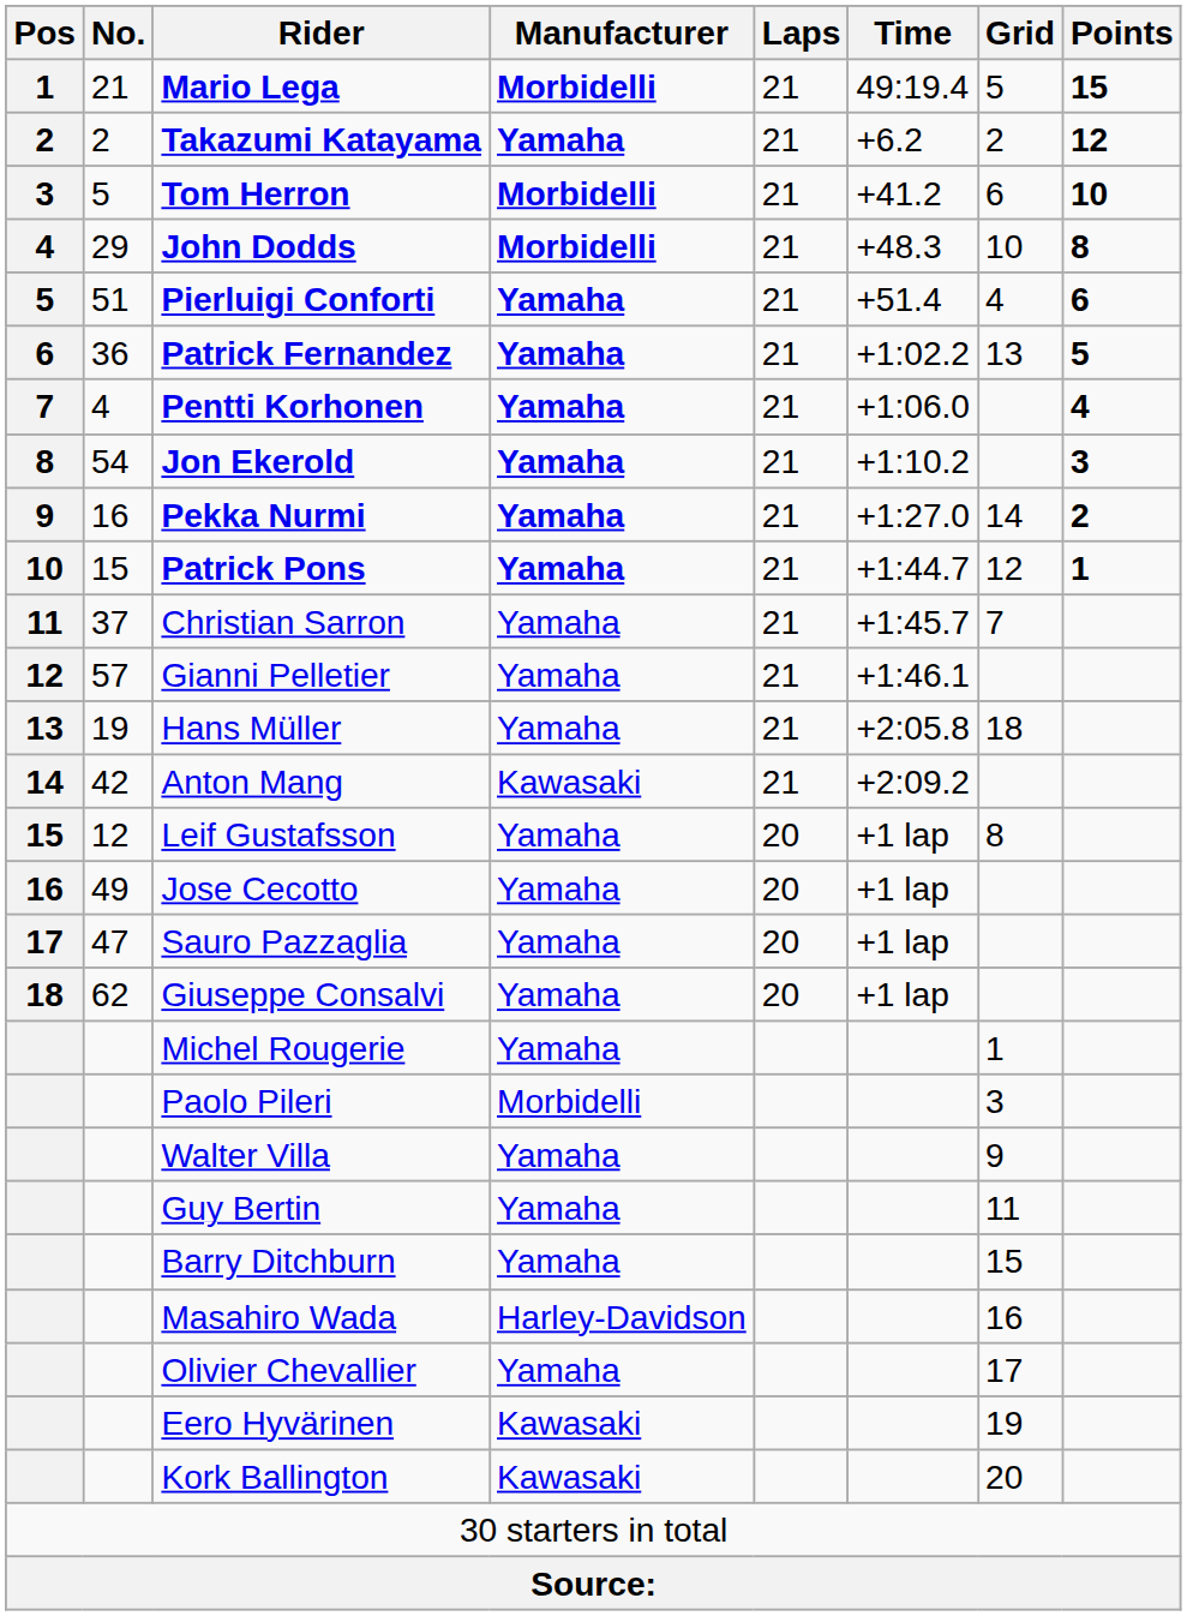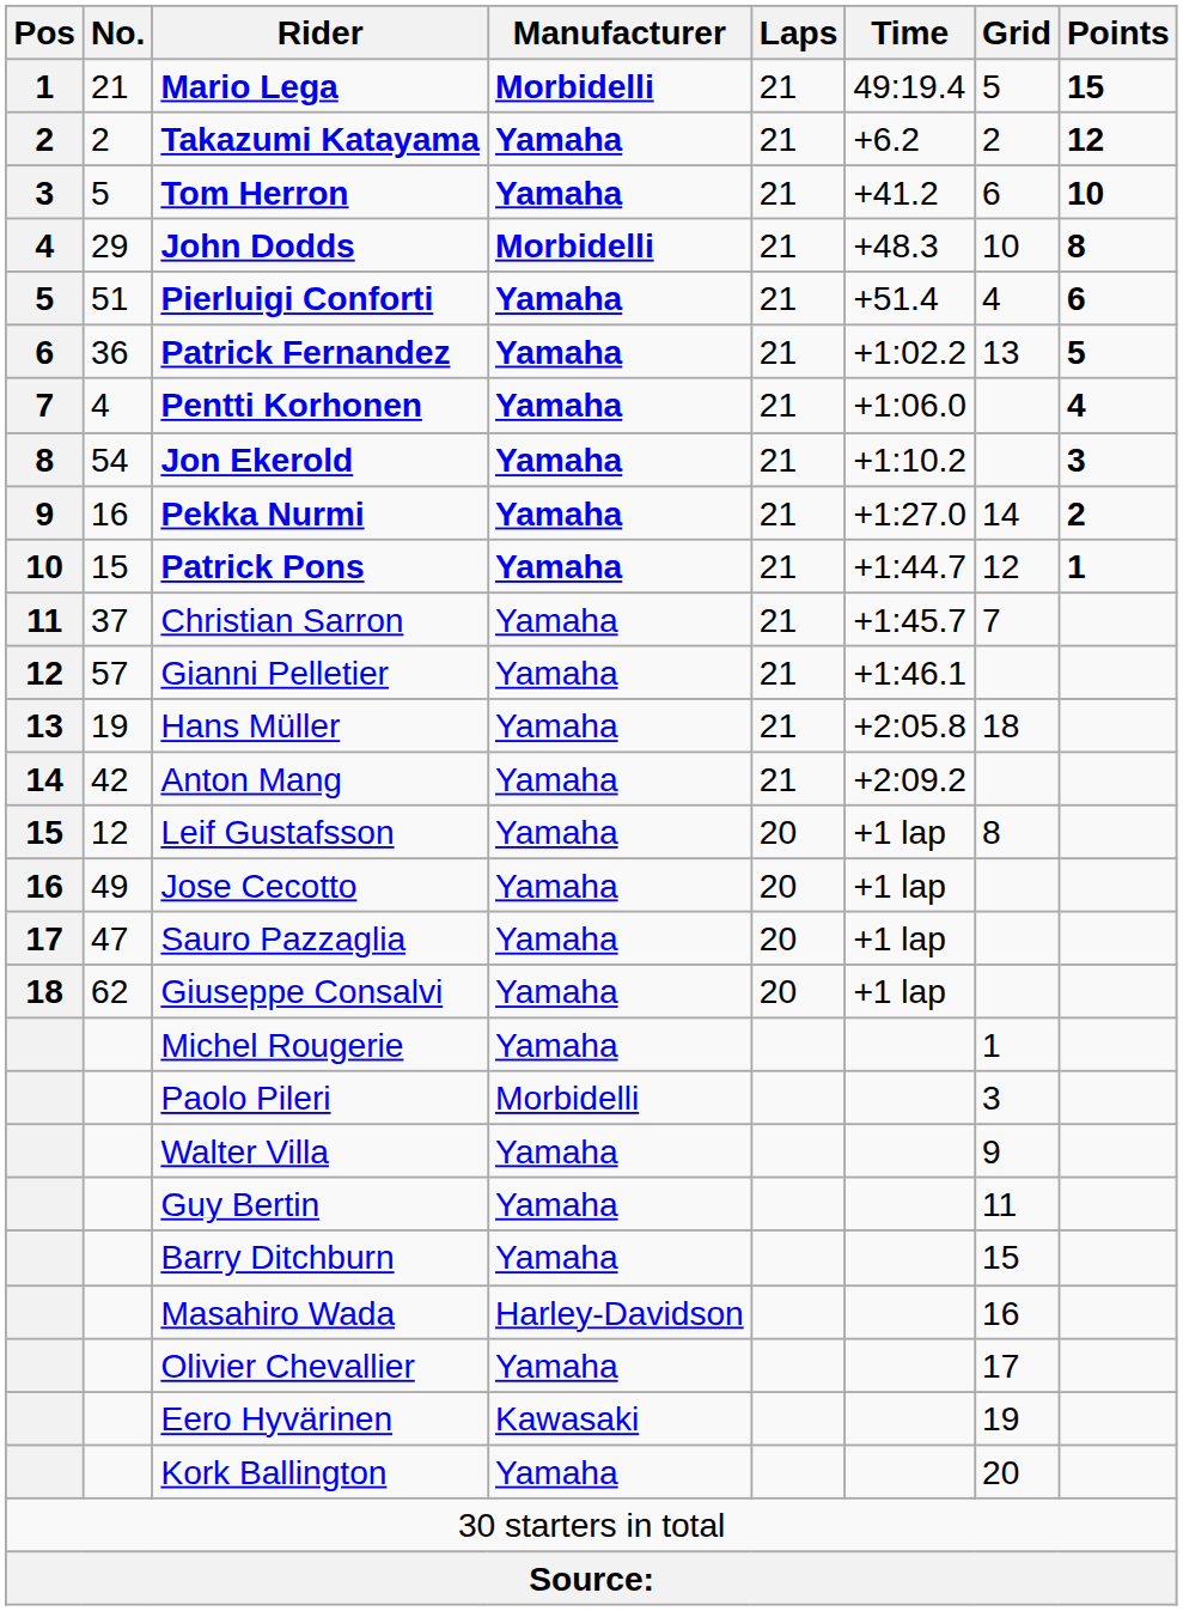Tom Herron | Manufacturer: Morbidelli -> Yamaha
Anton Mang | Manufacturer: Kawasaki -> Yamaha
Kork Ballington | Manufacturer: Kawasaki -> Yamaha
